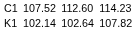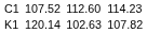K1 | column 3: 102.14 -> 120.14
K1 | column 5: 102.64 -> 102.63
